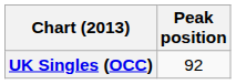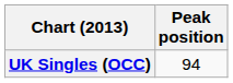UK Singles (OCC) | Peak position: 92 -> 94
